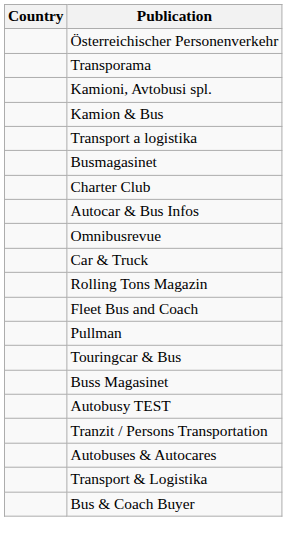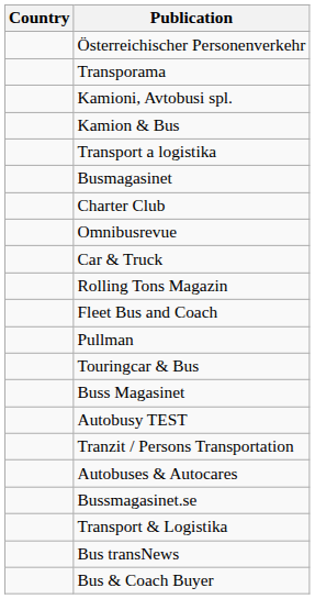- row: Autocar & Bus Infos
+ row: Bussmagasinet.se
+ row: Bus transNews
